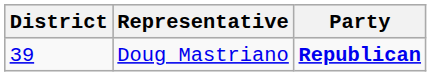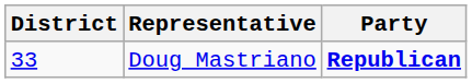Doug Mastriano | District: 39 -> 33
